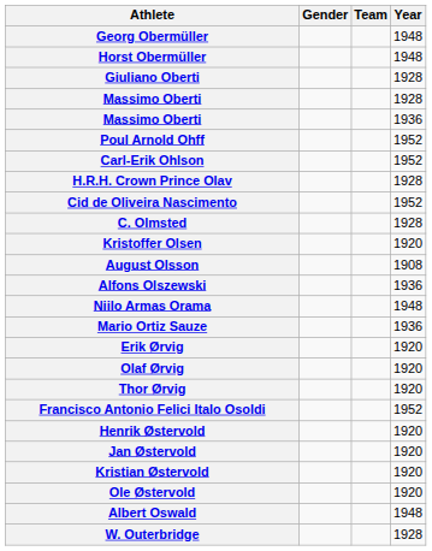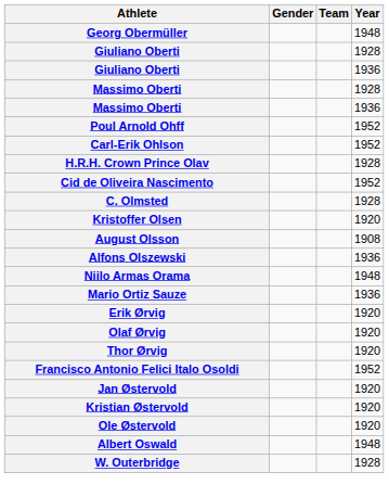- row: Horst Obermüller | 1948
+ row: Giuliano Oberti | 1936
- row: Henrik Østervold | 1920
